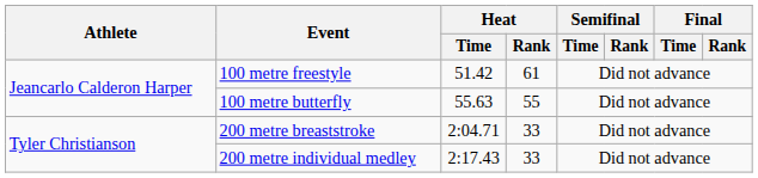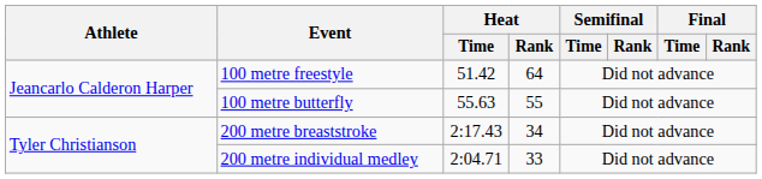100 metre freestyle | Heat / Rank: 61 -> 64
200 metre breaststroke | Heat / Time: 2:04.71 -> 2:17.43
200 metre breaststroke | Heat / Rank: 33 -> 34
200 metre individual medley | Heat / Time: 2:17.43 -> 2:04.71
